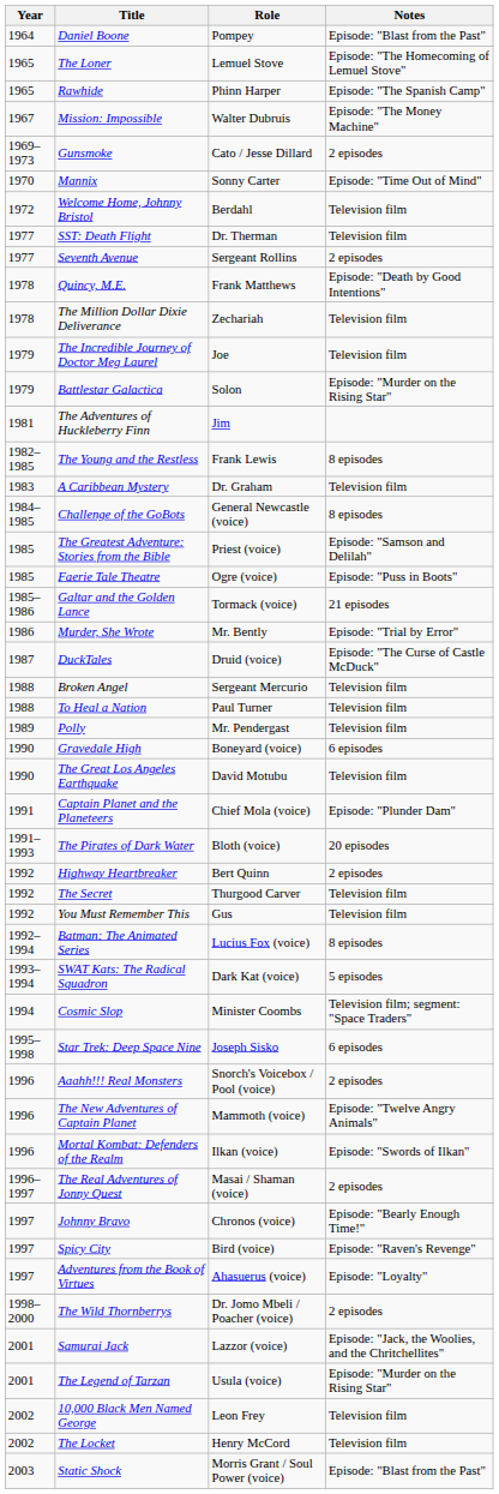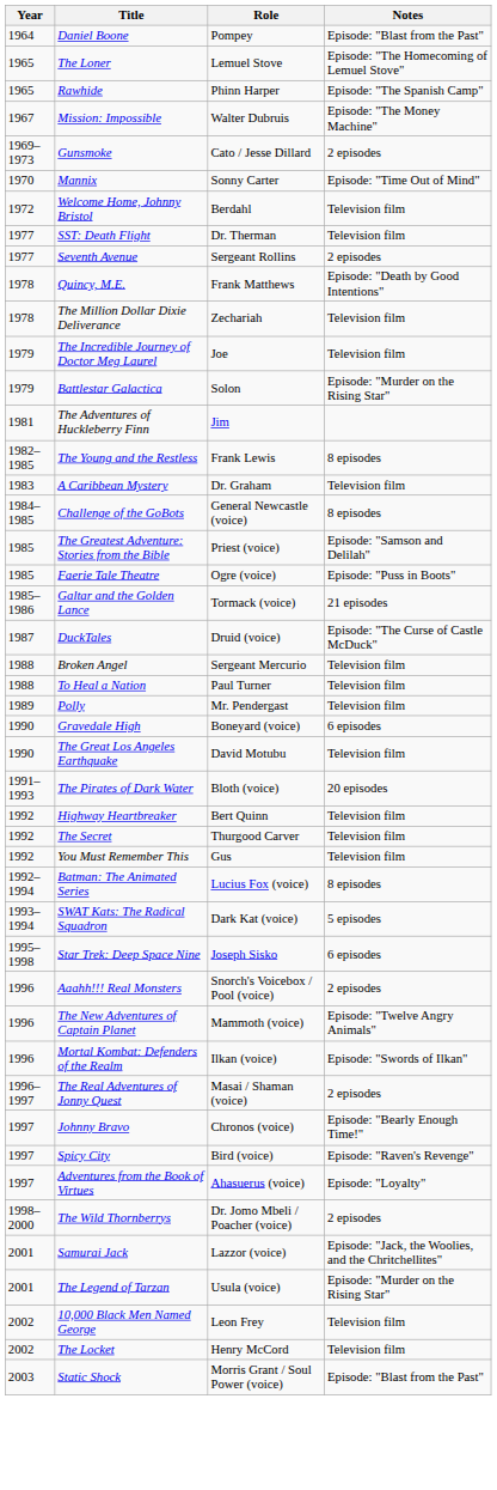- row: 1986 | Murder, She Wrote | Mr. Bently | Episode: "Trial by Error"
- row: 1991 | Captain Planet and the Planeteers | Chief Mola (voice) | Episode: "Plunder Dam"
Highway Heartbreaker | Notes: 2 episodes -> Television film
- row: 1994 | Cosmic Slop | Minister Coombs | Television film; segment: "Space Traders"
